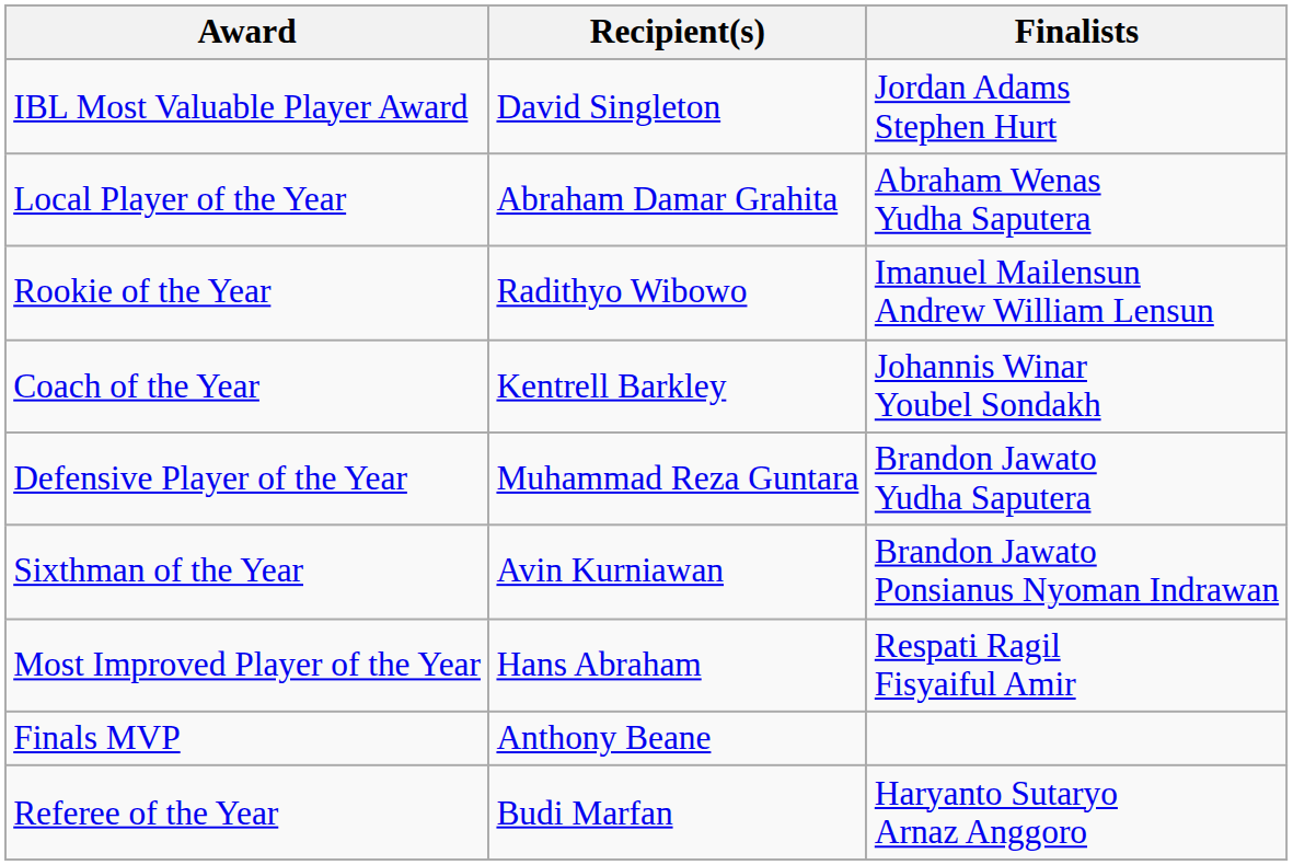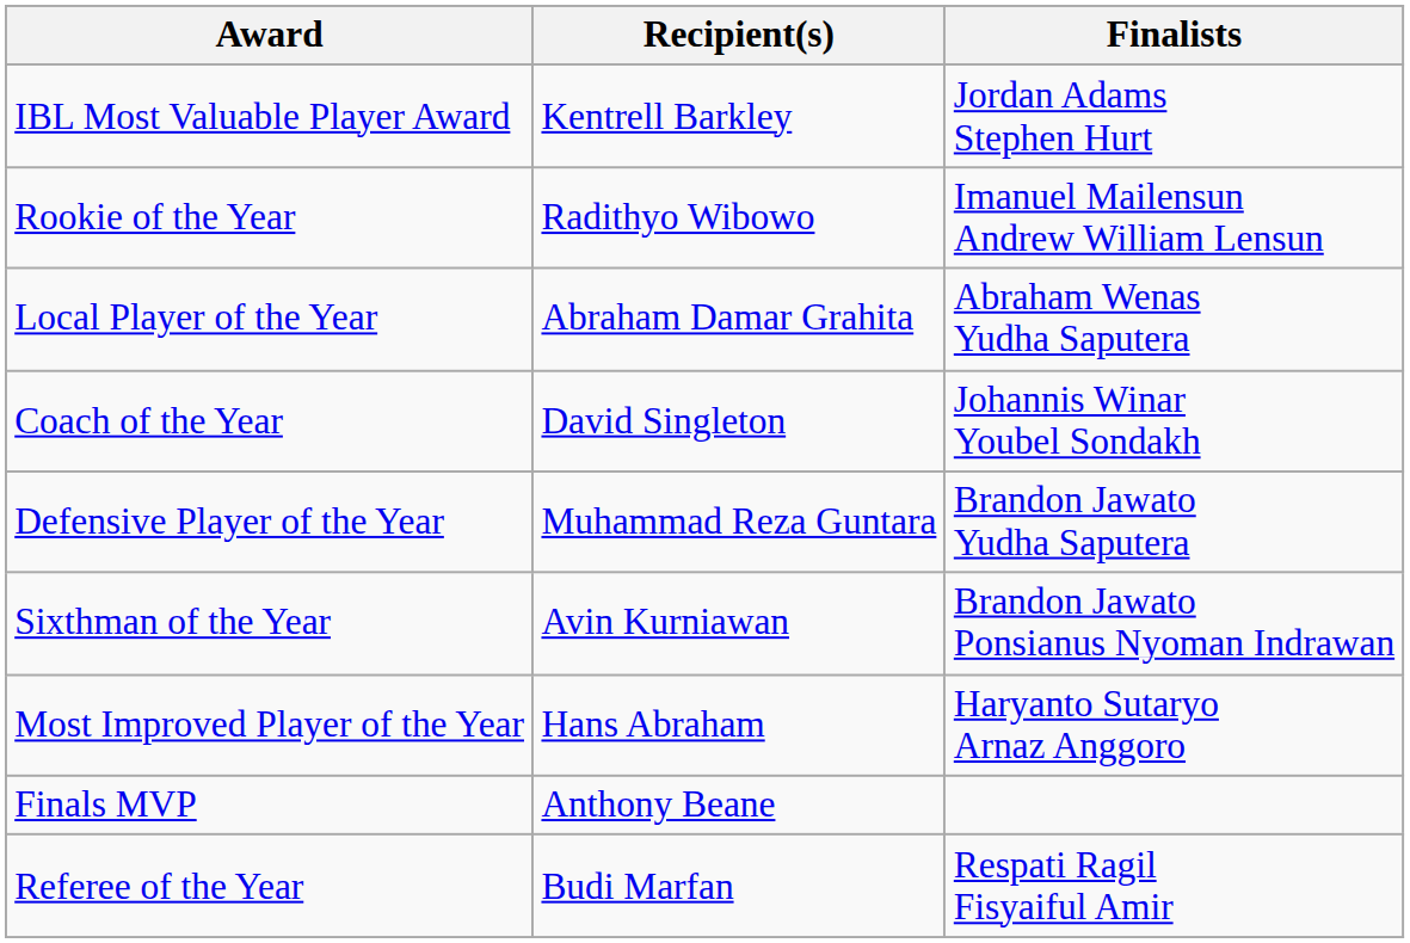IBL Most Valuable Player Award | Recipient(s): David Singleton -> Kentrell Barkley
rows swapped: Local Player of the Year <-> Rookie of the Year
Coach of the Year | Recipient(s): Kentrell Barkley -> David Singleton
Most Improved Player of the Year | Finalists: Respati Ragil Fisyaiful Amir -> Haryanto Sutaryo Arnaz Anggoro
Referee of the Year | Finalists: Haryanto Sutaryo Arnaz Anggoro -> Respati Ragil Fisyaiful Amir
